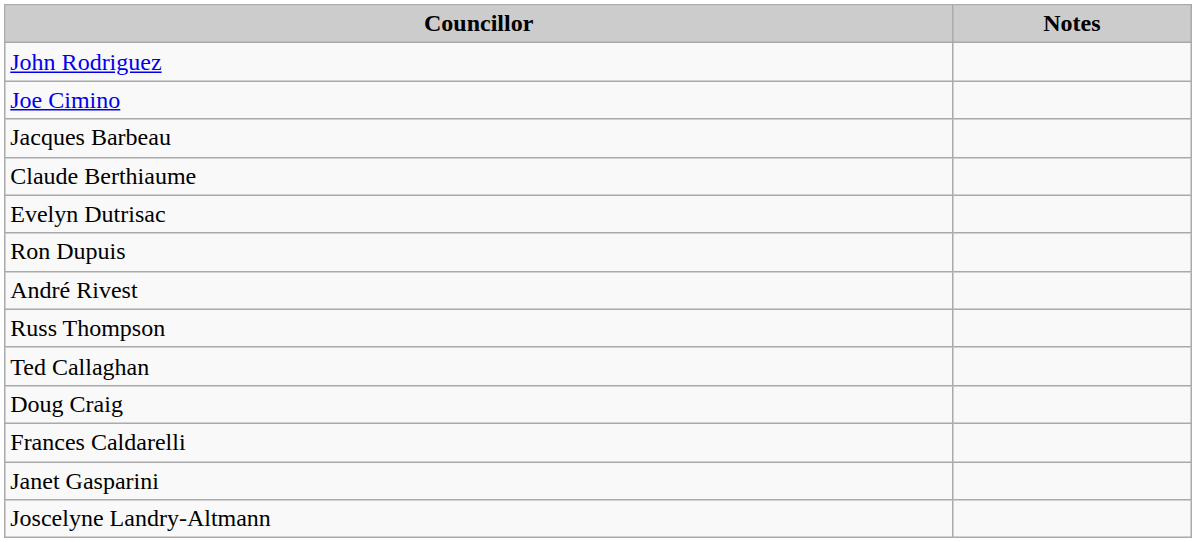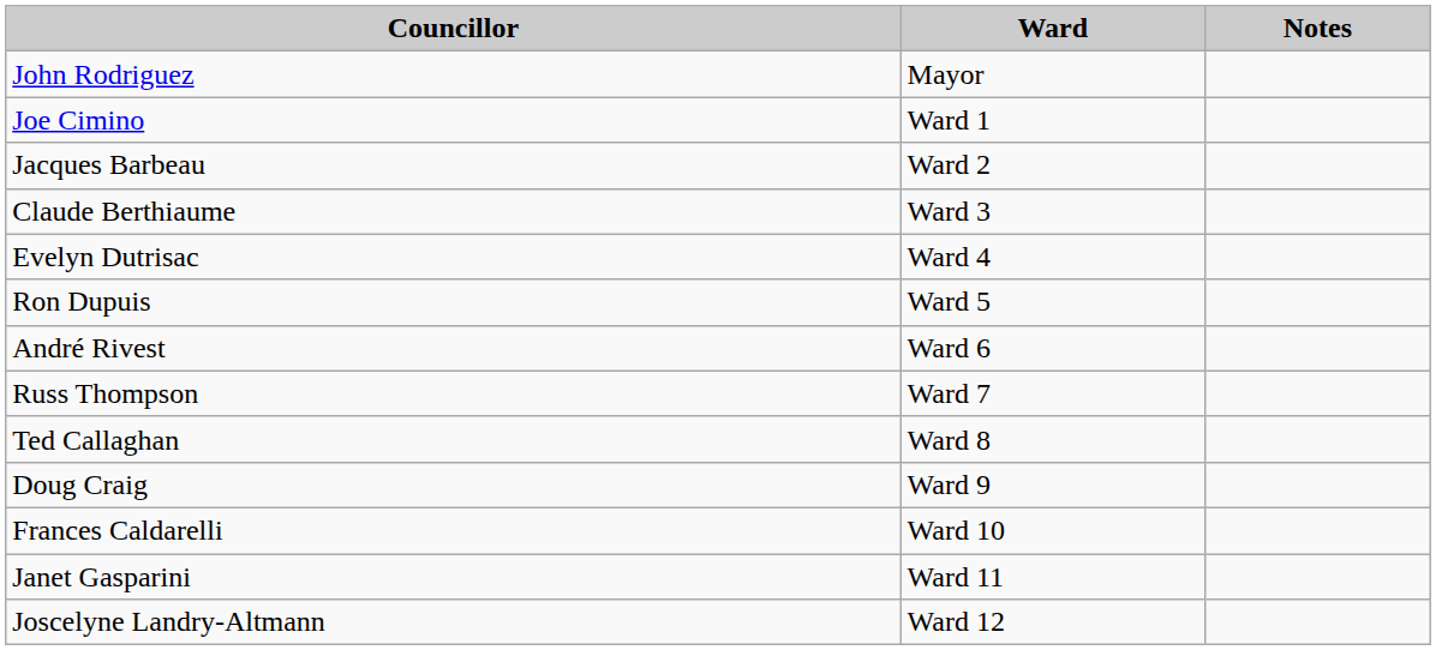+ column: Ward | Mayor | Ward 1 | Ward 2 | Ward 3 | Ward 4 | Ward 5 | Ward 6 | Ward 7 | Ward 8 | Ward 9 | Ward 10 | Ward 11 | Ward 12
